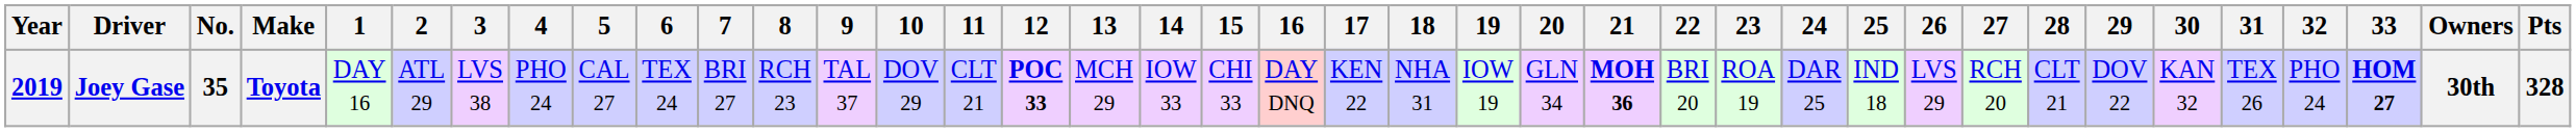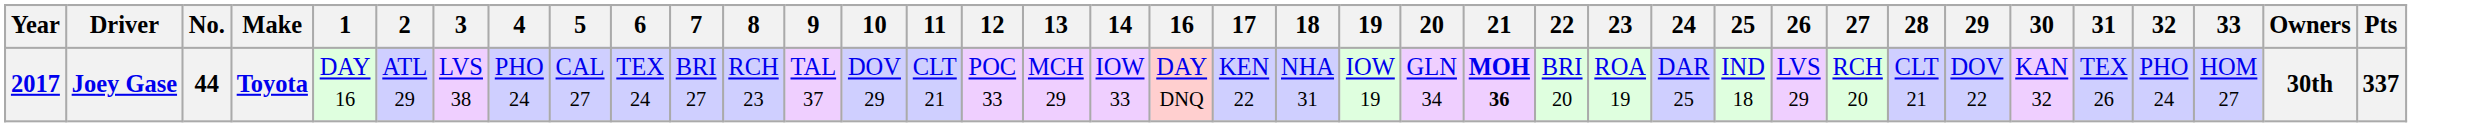- column: 15 | CHI 33
Joey Gase | Year: 2019 -> 2017
Joey Gase | No.: 35 -> 44
Joey Gase | 12: bold -> normal
Joey Gase | 33: bold -> normal
Joey Gase | Pts: 328 -> 337
